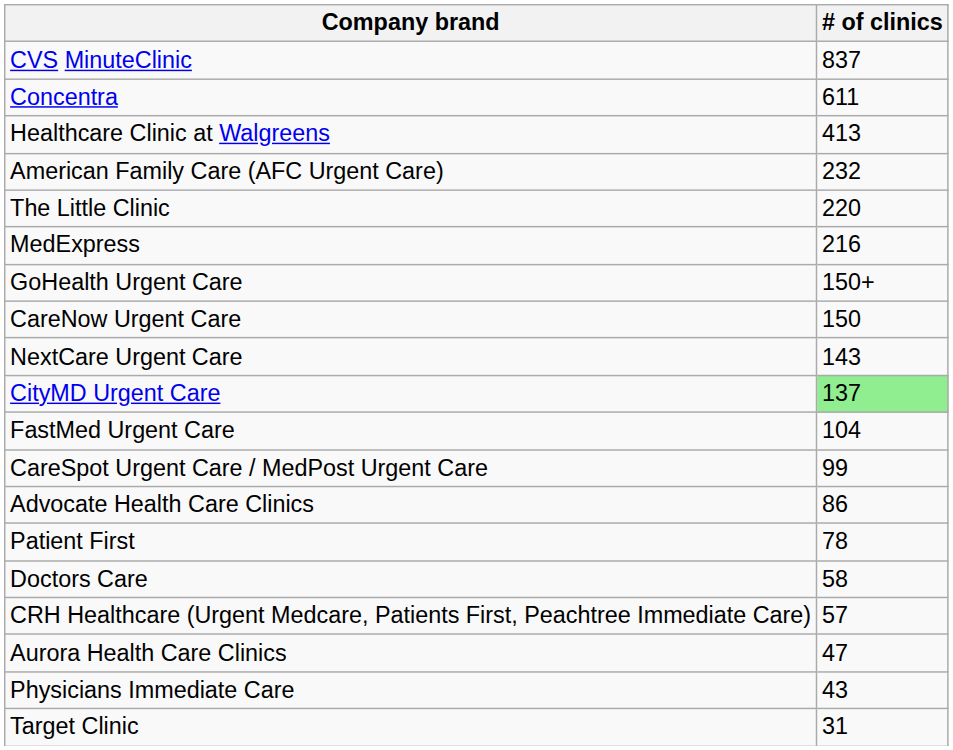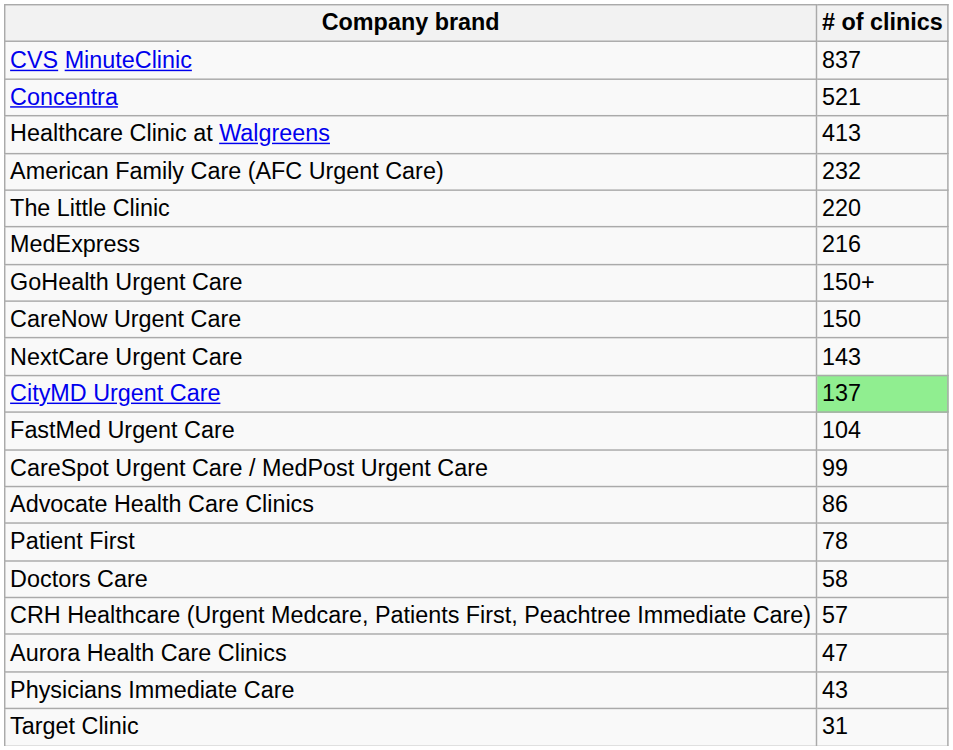Concentra | # of clinics: 611 -> 521
